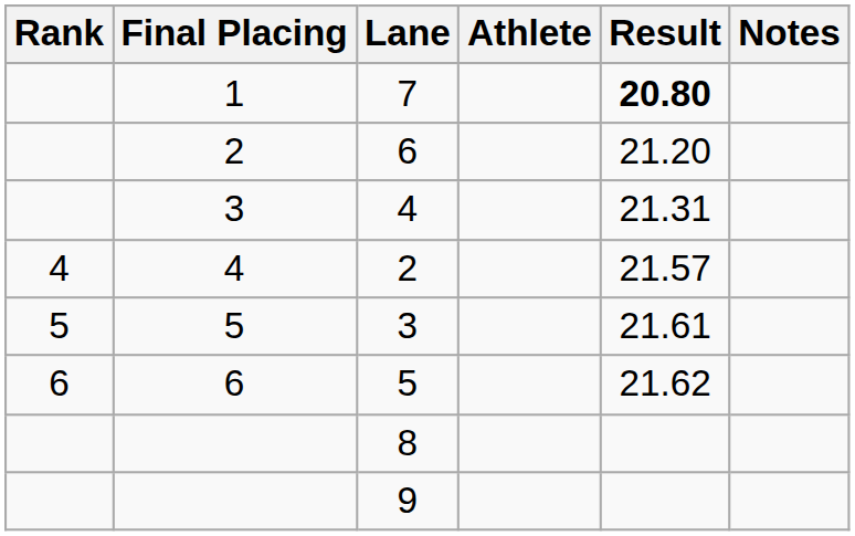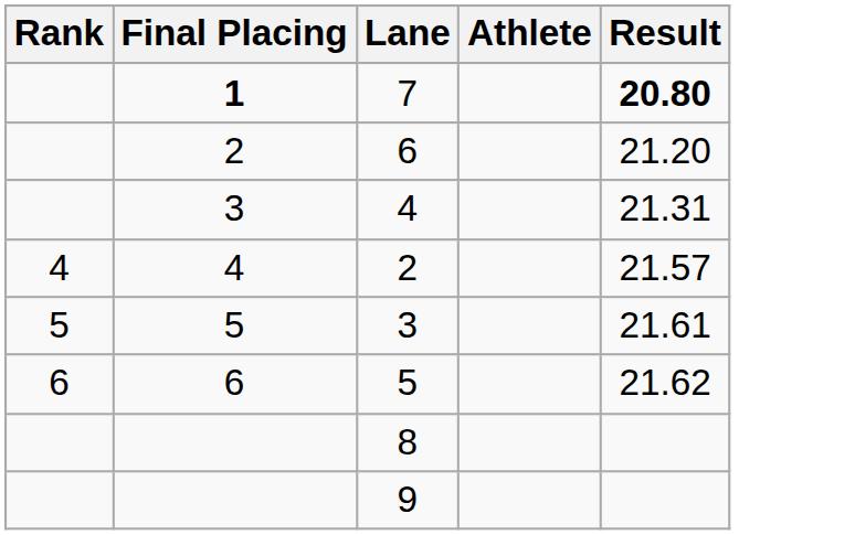- column: Notes
7 | Final Placing: normal -> bold
